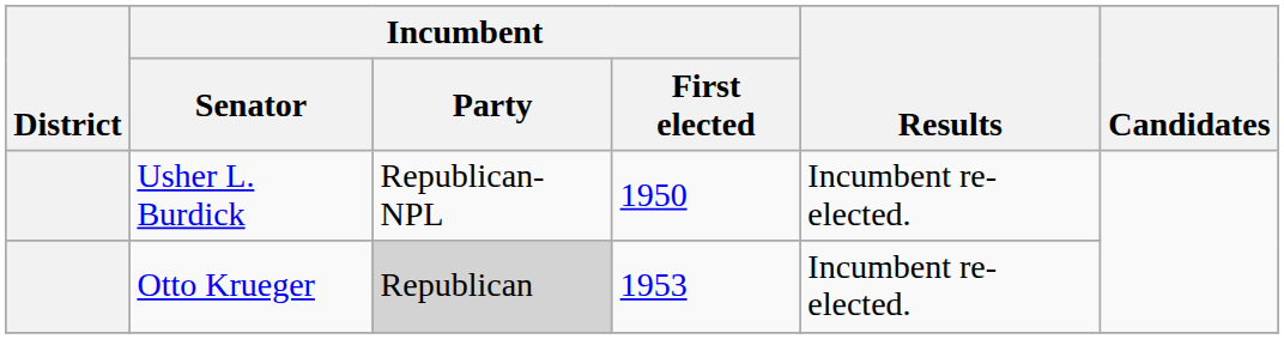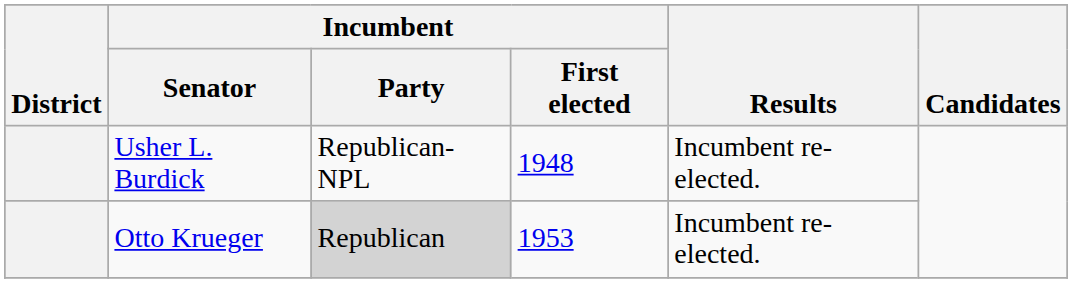Usher L. Burdick | Incumbent / First elected: 1950 -> 1948
